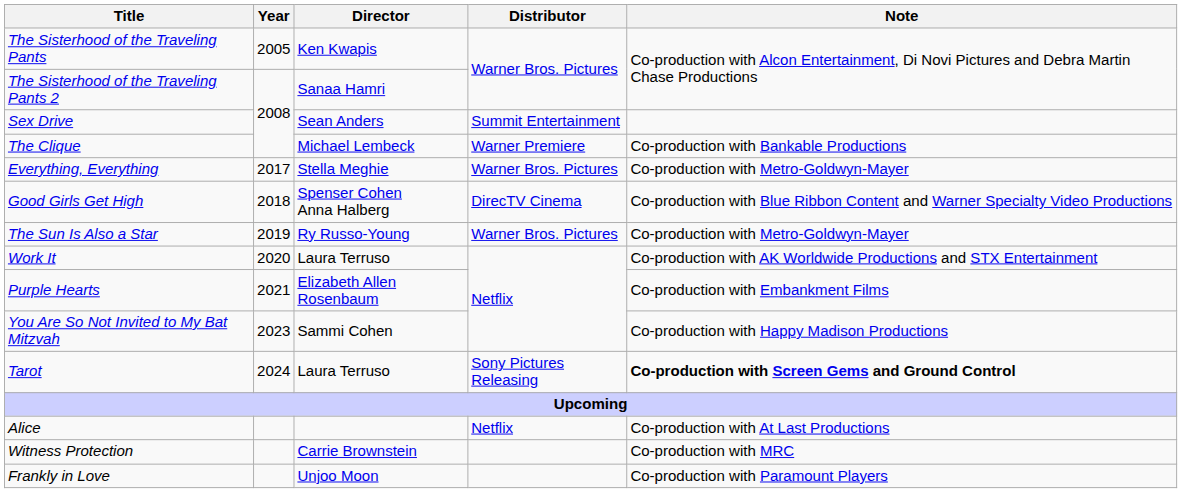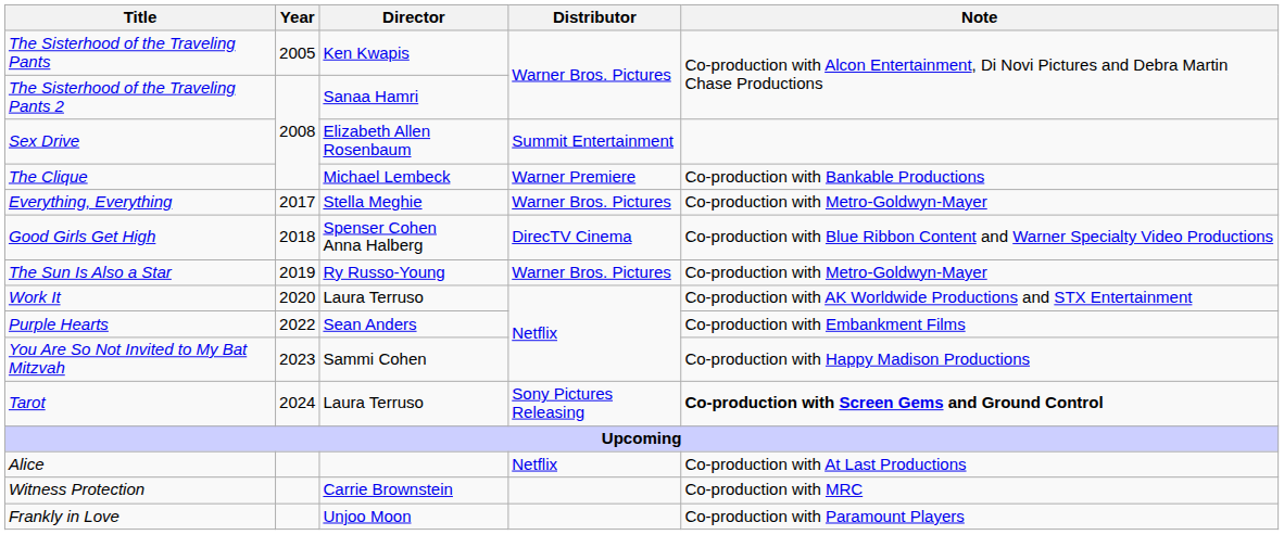Sex Drive | Director: Sean Anders -> Elizabeth Allen Rosenbaum
Purple Hearts | Year: 2021 -> 2022
Purple Hearts | Director: Elizabeth Allen Rosenbaum -> Sean Anders
